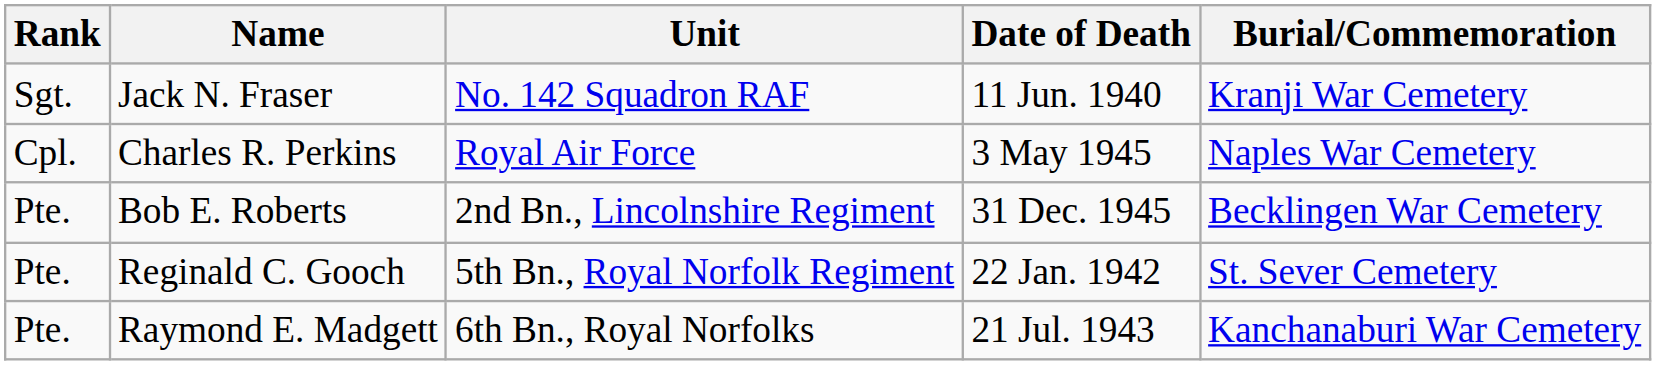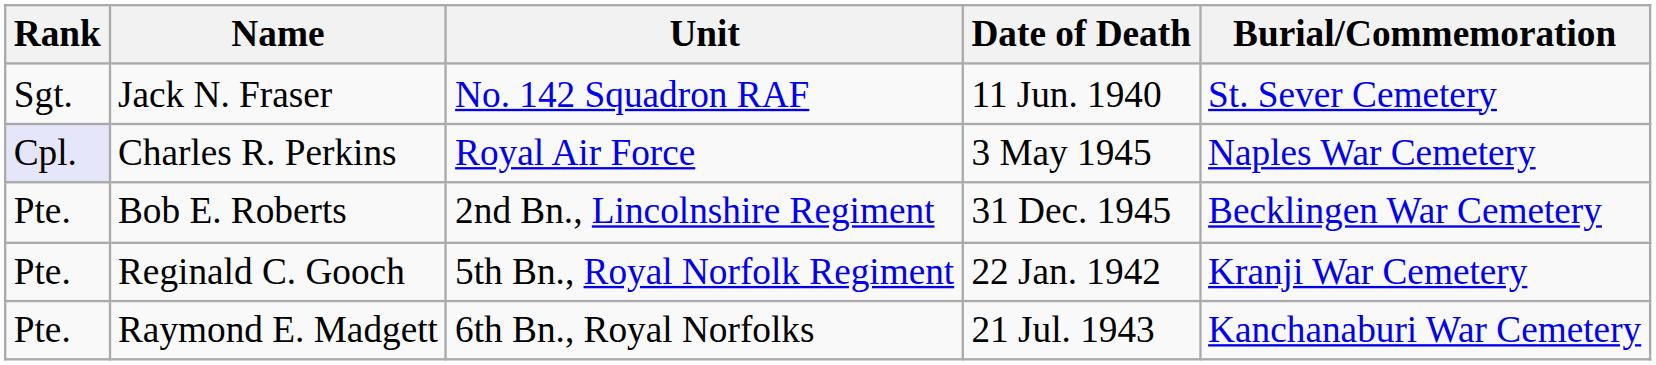Jack N. Fraser | Burial/Commemoration: Kranji War Cemetery -> St. Sever Cemetery
Charles R. Perkins | Rank: no background -> lavender background
Reginald C. Gooch | Burial/Commemoration: St. Sever Cemetery -> Kranji War Cemetery
